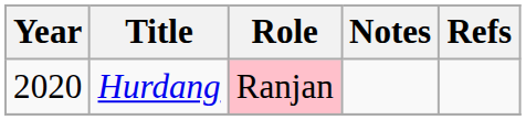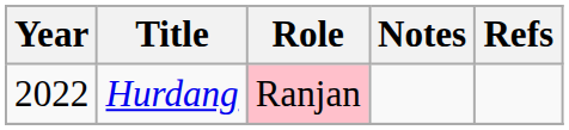Hurdang | Year: 2020 -> 2022
